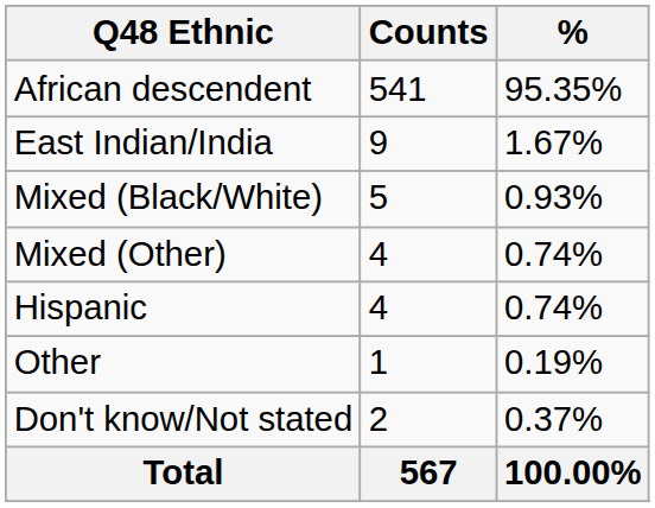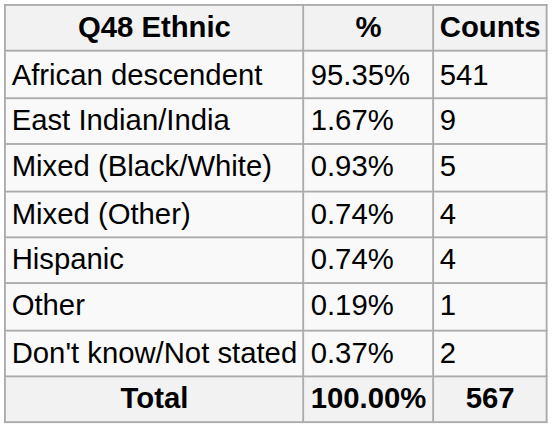columns swapped: Counts <-> %
